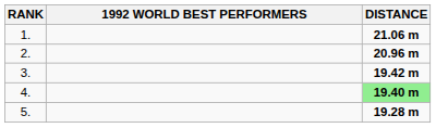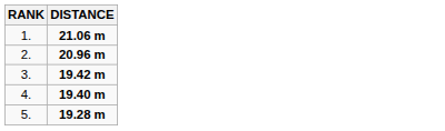- column: 1992 WORLD BEST PERFORMERS
4. | DISTANCE: lightgreen background -> no background
